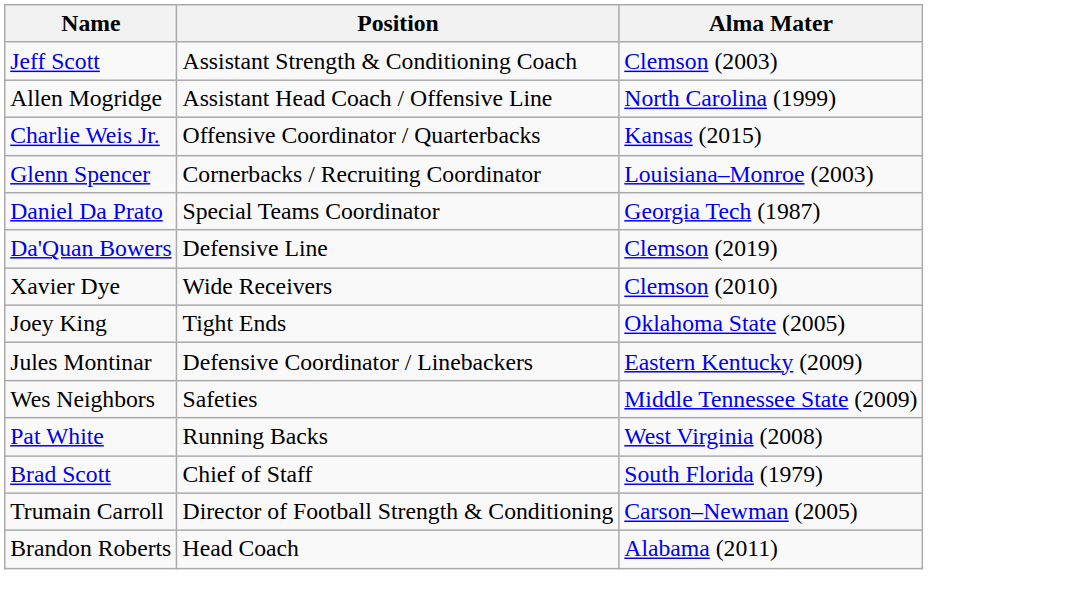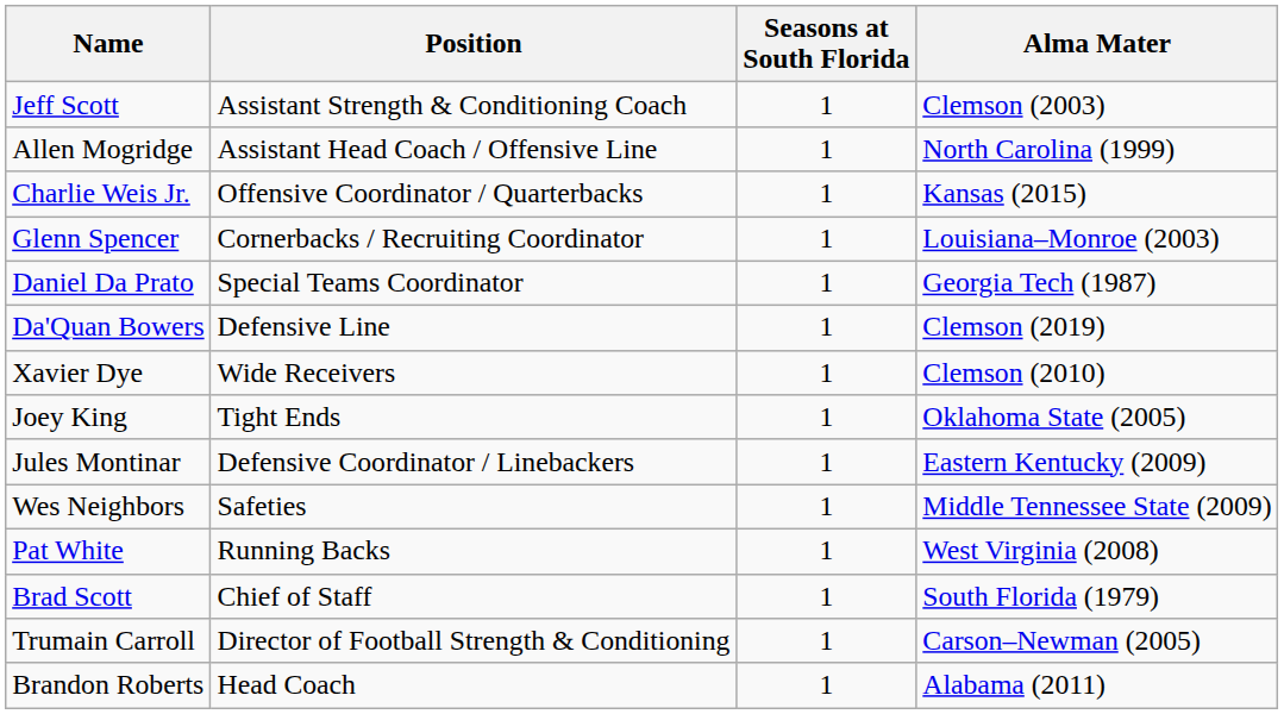+ column: Seasons at South Florida | 1 | 1 | 1 | 1 | 1 | 1 | 1 | 1 | 1 | 1 | 1 | 1 | 1 | 1
